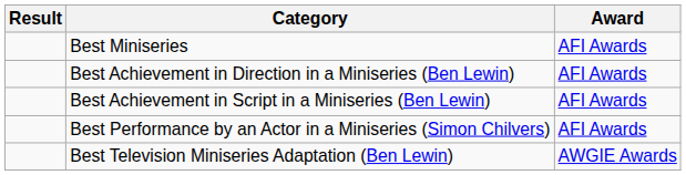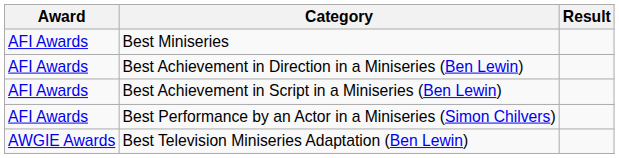columns swapped: Award <-> Result
